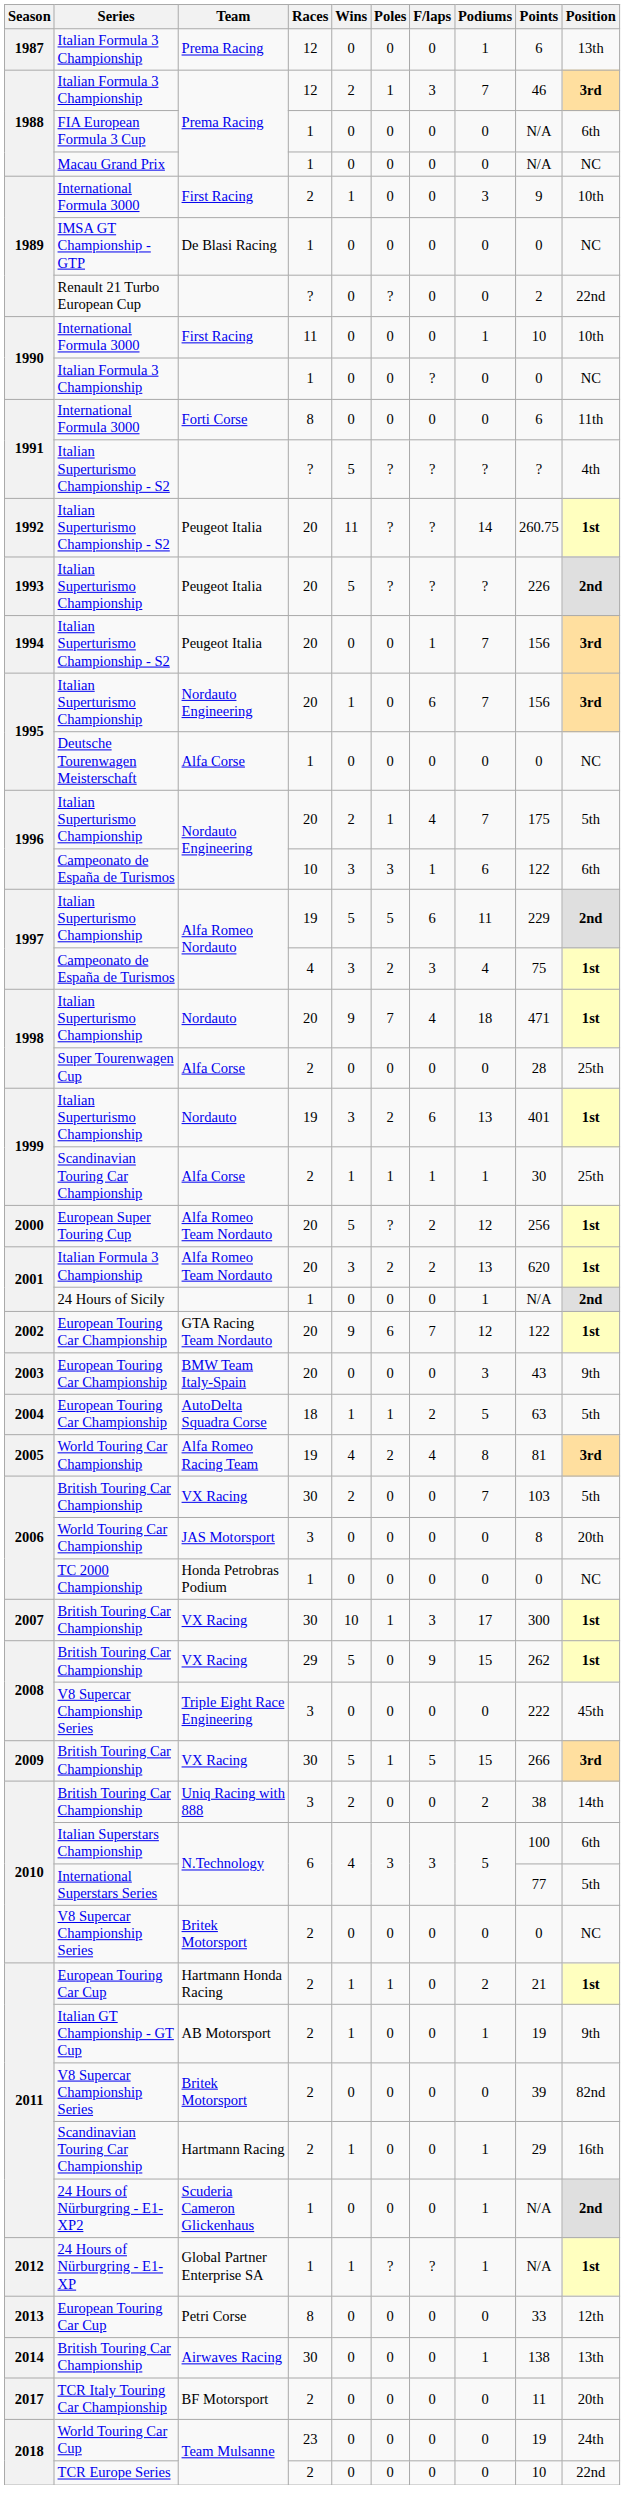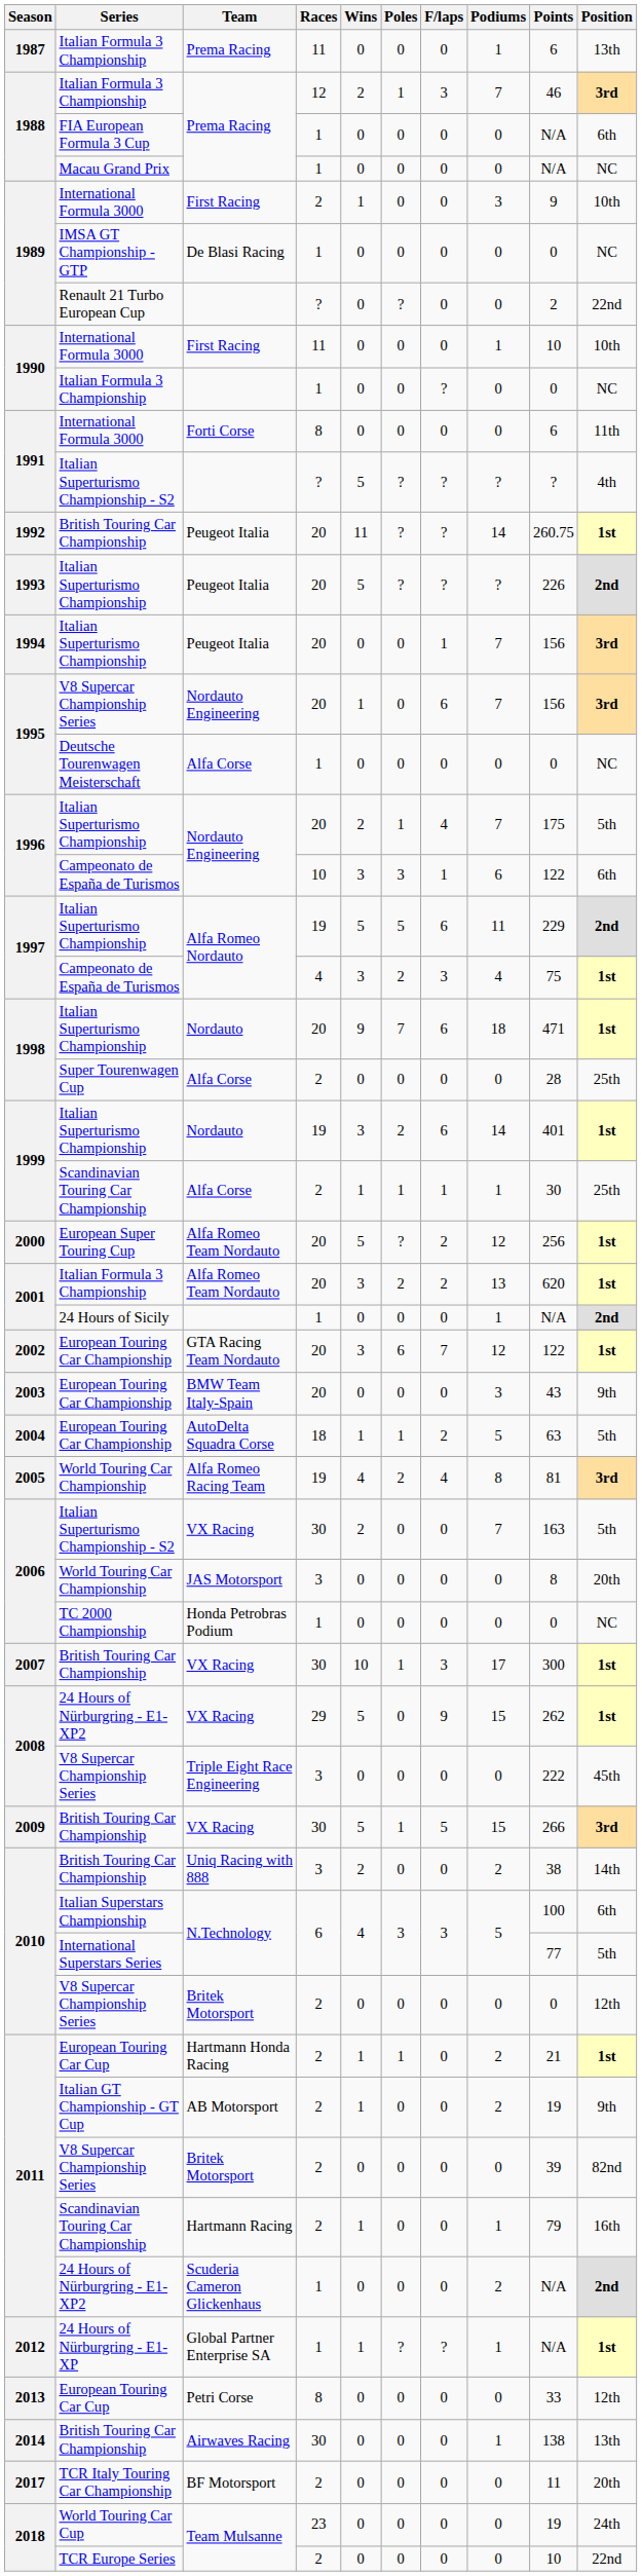1987 / Prema Racing | Races: 12 -> 11
1992 / Peugeot Italia | Series: Italian Superturismo Championship - S2 -> British Touring Car Championship
1994 / Peugeot Italia | Series: Italian Superturismo Championship - S2 -> Italian Superturismo Championship
1995 / Nordauto Engineering | Series: Italian Superturismo Championship -> V8 Supercar Championship Series
1998 / Nordauto | F/laps: 4 -> 6
1999 / Nordauto | Podiums: 13 -> 14
GTA Racing Team Nordauto | Wins: 9 -> 3
2006 / VX Racing | Series: British Touring Car Championship -> Italian Superturismo Championship - S2
2006 / VX Racing | Points: 103 -> 163
2008 / VX Racing | Series: British Touring Car Championship -> 24 Hours of Nürburgring - E1-XP2
2010 / Britek Motorsport | Position: NC -> 12th
AB Motorsport | Podiums: 1 -> 2
Hartmann Racing | Points: 29 -> 79
Scuderia Cameron Glickenhaus | Podiums: 1 -> 2
